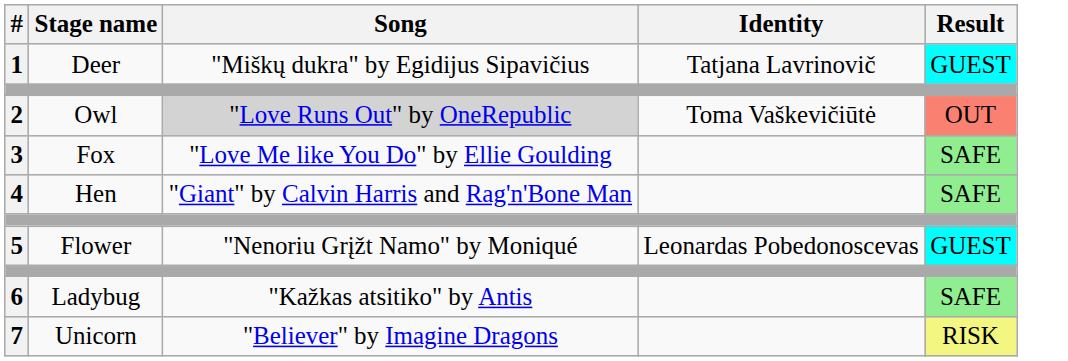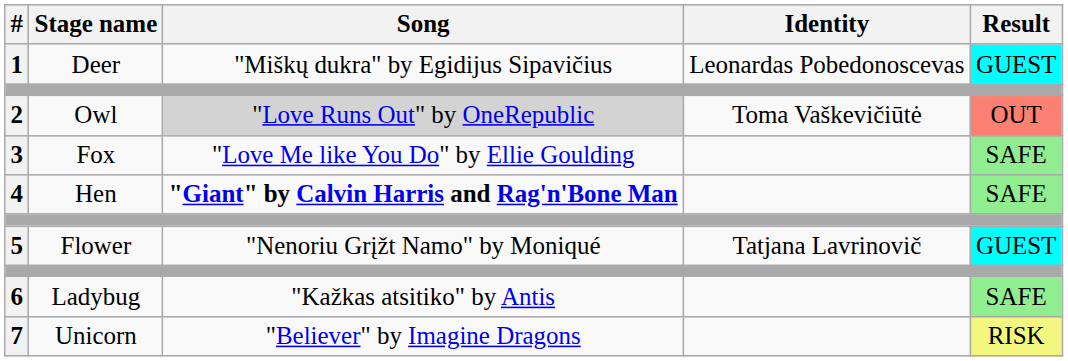1 | Identity: Tatjana Lavrinovič -> Leonardas Pobedonoscevas
4 | Song: normal -> bold
5 | Identity: Leonardas Pobedonoscevas -> Tatjana Lavrinovič
